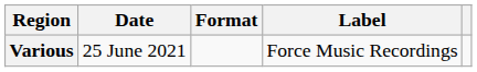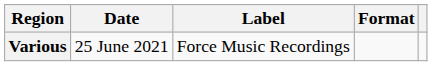columns swapped: Format <-> Label
